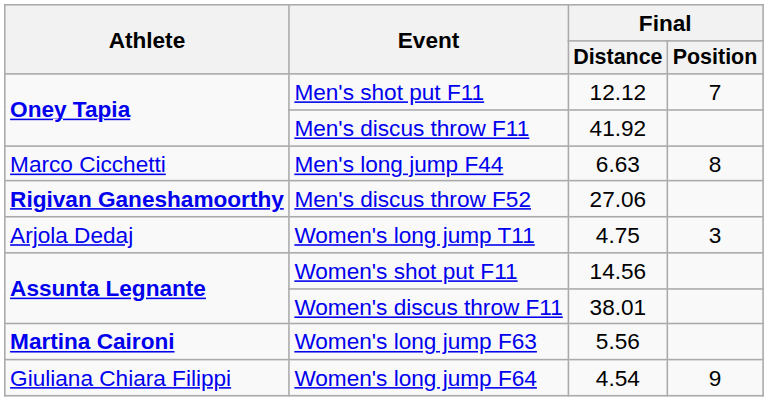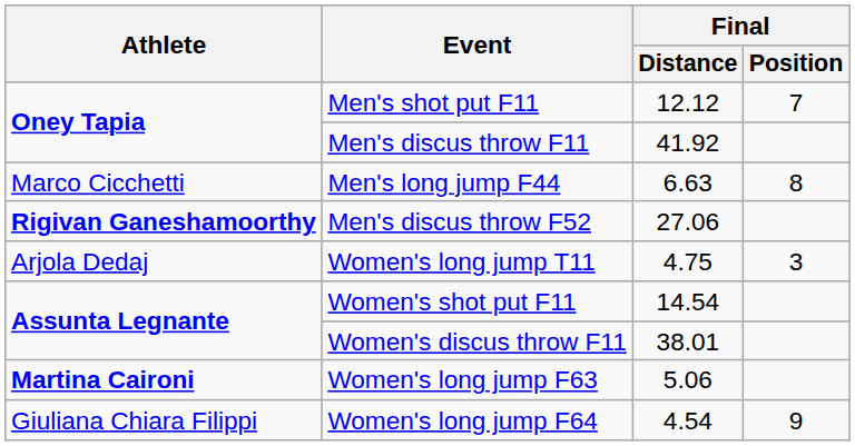Women's shot put F11 | Final / Distance: 14.56 -> 14.54
Women's long jump F63 | Final / Distance: 5.56 -> 5.06
